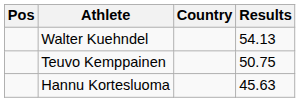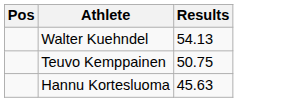- column: Country
